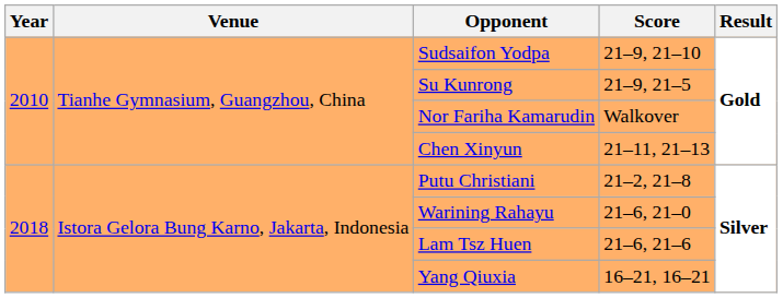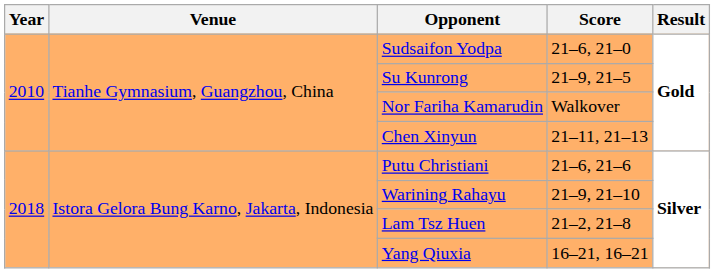Sudsaifon Yodpa | Score: 21–9, 21–10 -> 21–6, 21–0
Putu Christiani | Score: 21–2, 21–8 -> 21–6, 21–6
Warining Rahayu | Score: 21–6, 21–0 -> 21–9, 21–10
Lam Tsz Huen | Score: 21–6, 21–6 -> 21–2, 21–8
